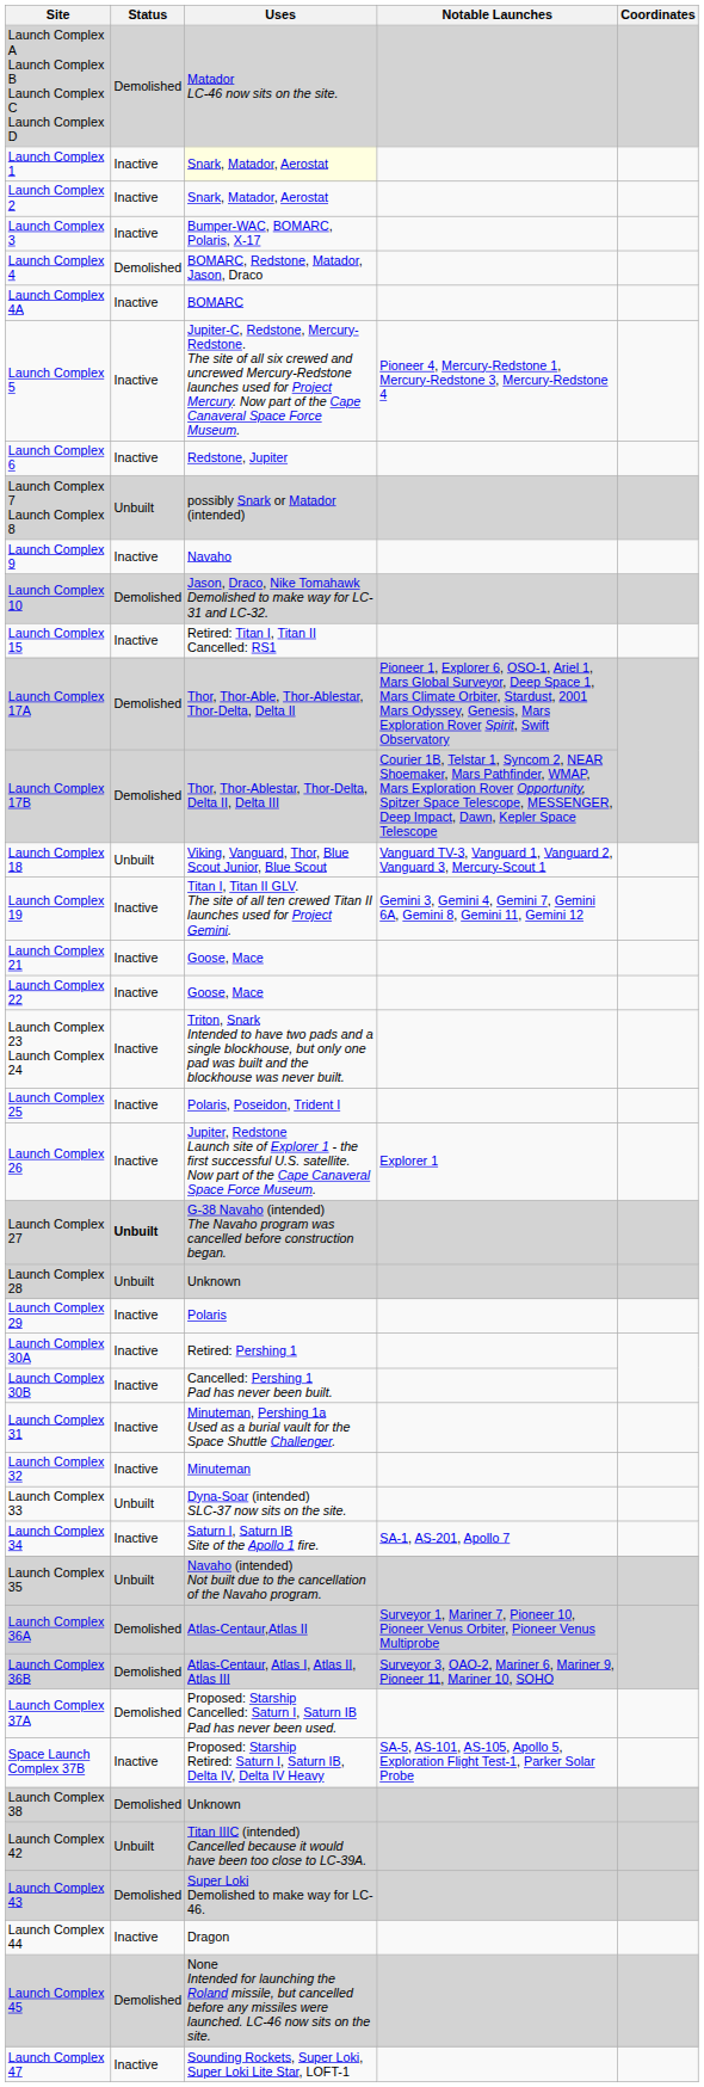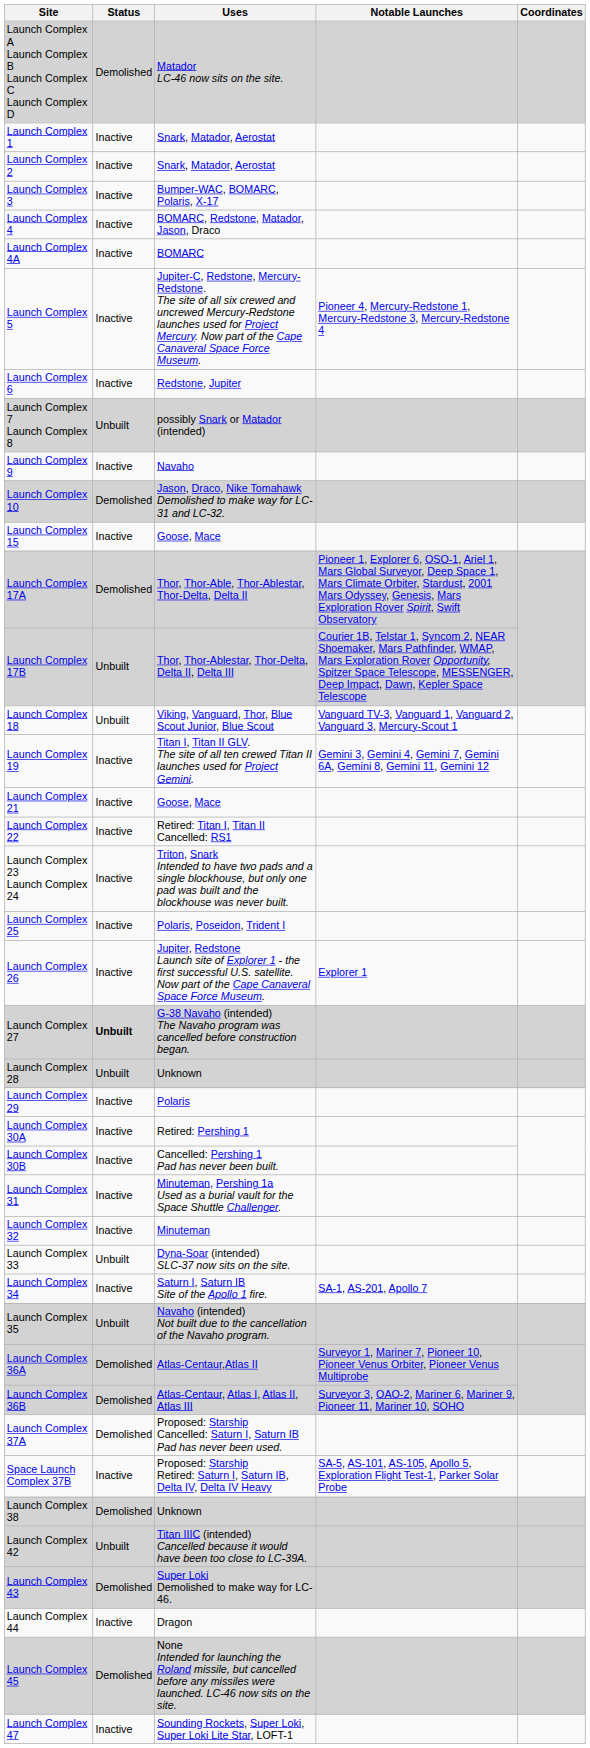Launch Complex 1 | Uses: lightyellow background -> no background
Launch Complex 4 | Status: Demolished -> Inactive
Launch Complex 15 | Uses: Retired: Titan I, Titan II Cancelled: RS1 -> Goose, Mace
Launch Complex 17B | Status: Demolished -> Unbuilt
Launch Complex 22 | Uses: Goose, Mace -> Retired: Titan I, Titan II Cancelled: RS1
